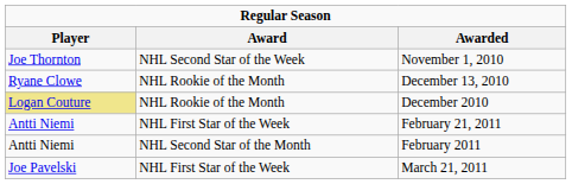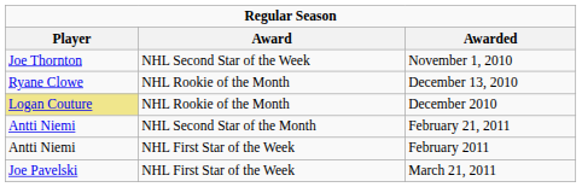February 21, 2011 | Award: NHL First Star of the Week -> NHL Second Star of the Month
February 2011 | Award: NHL Second Star of the Month -> NHL First Star of the Week
